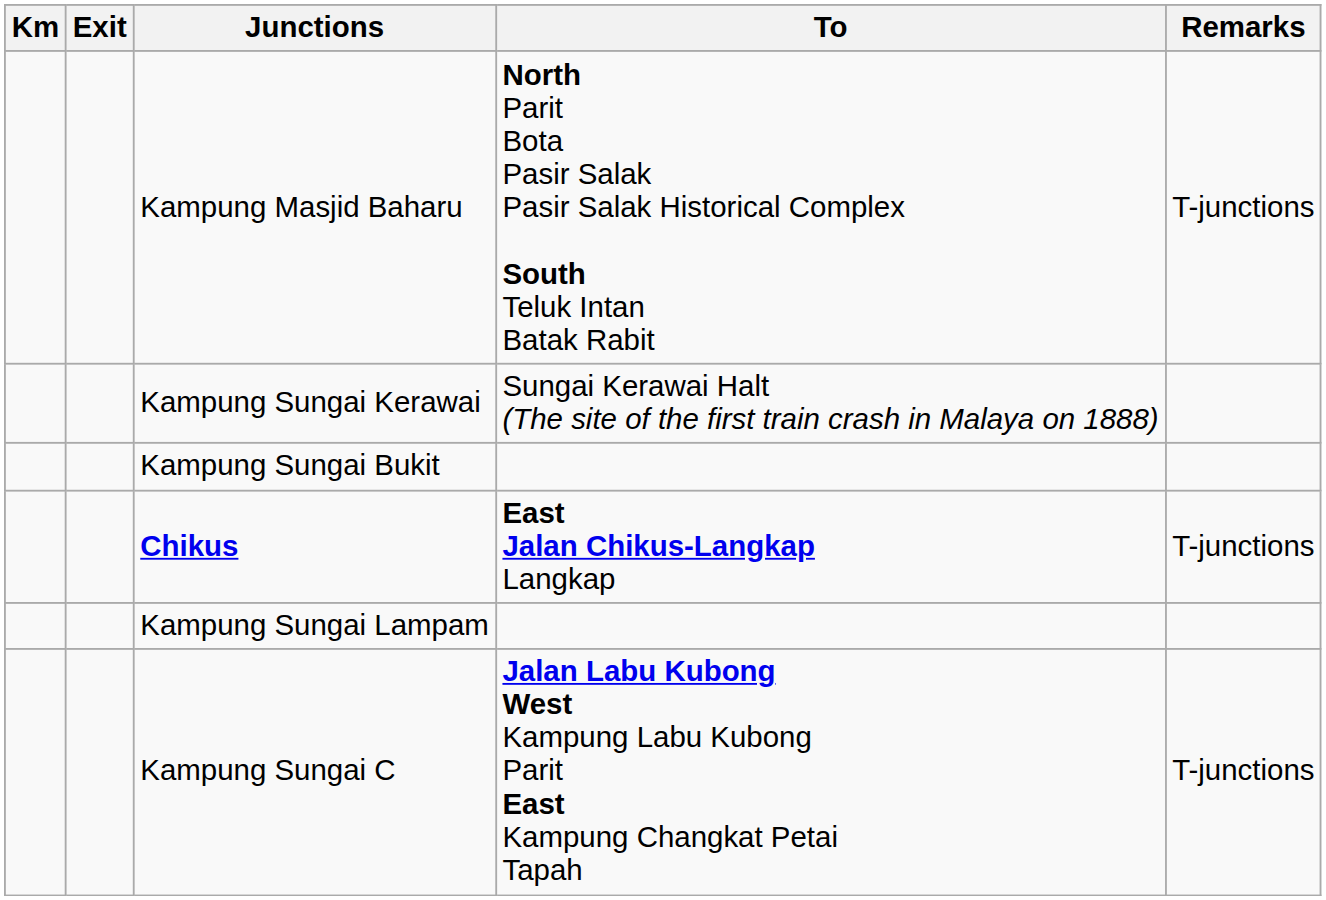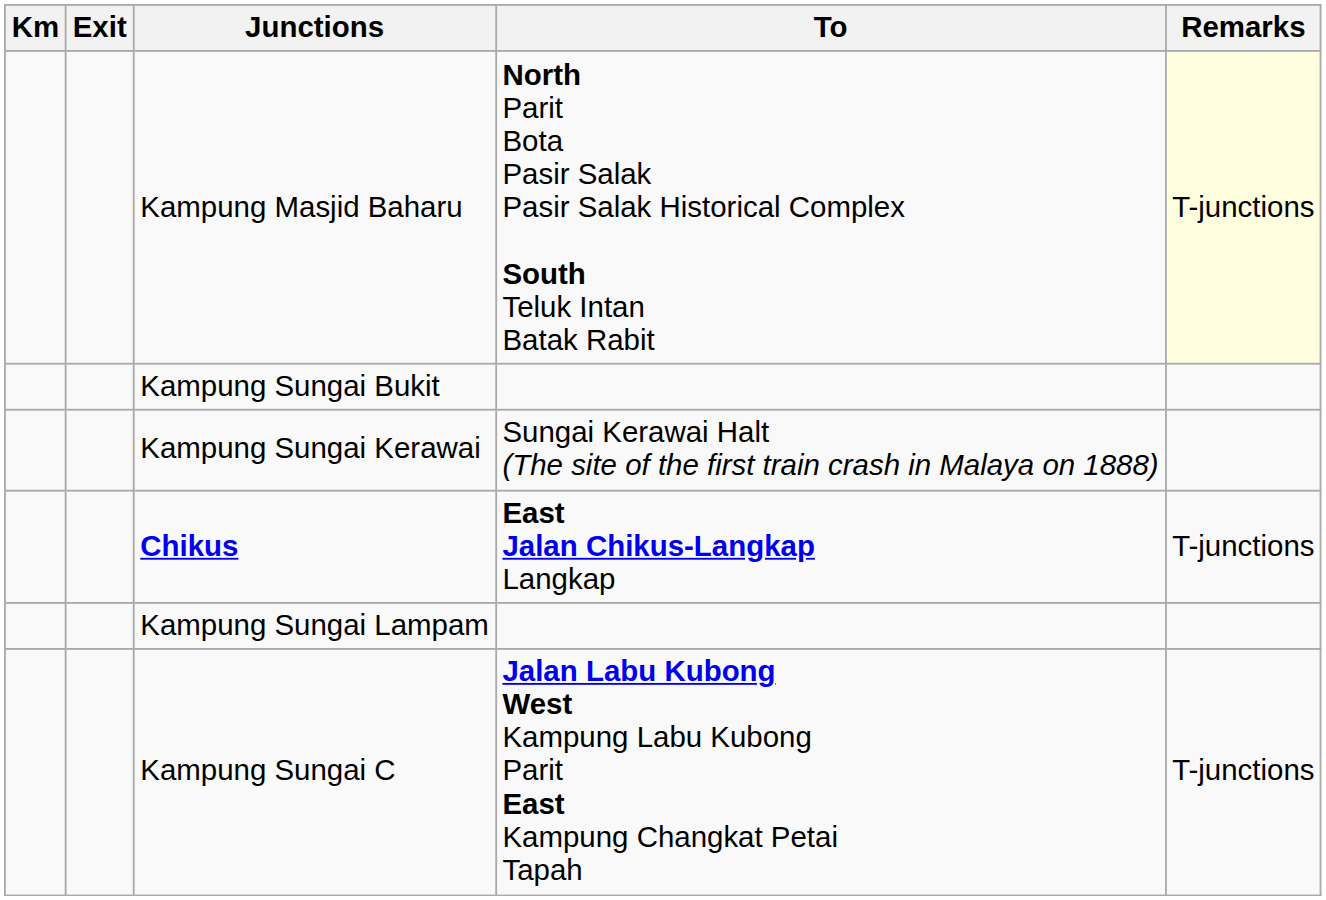Kampung Masjid Baharu | Remarks: no background -> lightyellow background
rows swapped: Kampung Sungai Kerawai <-> Kampung Sungai Bukit
